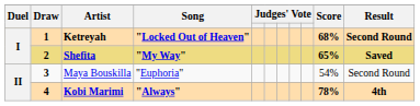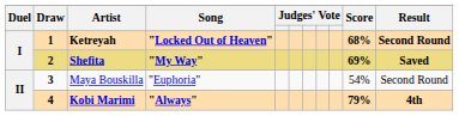Shefita | Score: 65% -> 69%
Kobi Marimi | Score: 78% -> 79%
